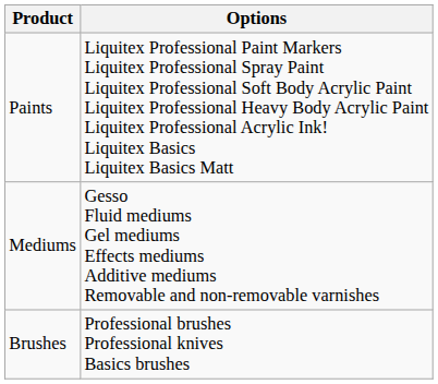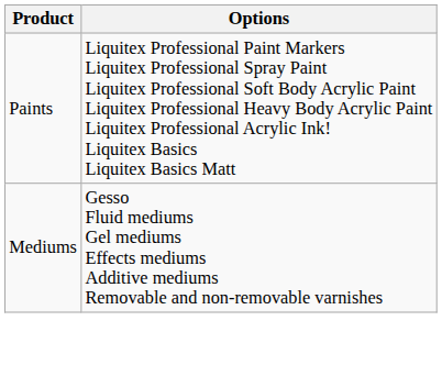- row: Brushes | Professional brushes Professional knives Basics brushes
